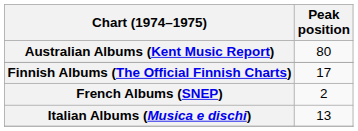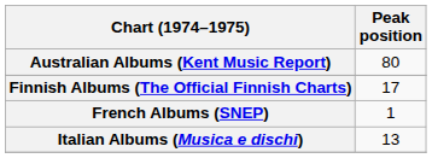French Albums (SNEP) | Peak position: 2 -> 1
